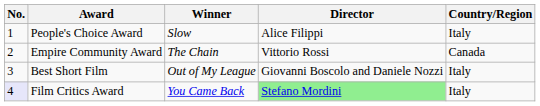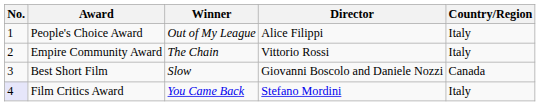People's Choice Award | Winner: Slow -> Out of My League
Empire Community Award | Country/Region: Canada -> Italy
Best Short Film | Winner: Out of My League -> Slow
Best Short Film | Country/Region: Italy -> Canada
Film Critics Award | Director: lightgreen background -> no background
